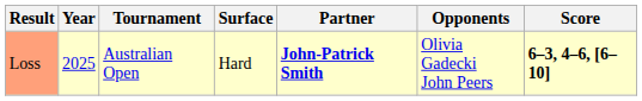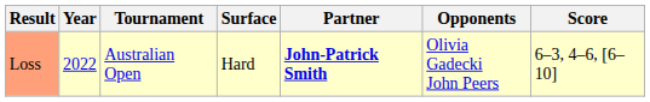Loss | Year: 2025 -> 2022
Loss | Score: bold -> normal
